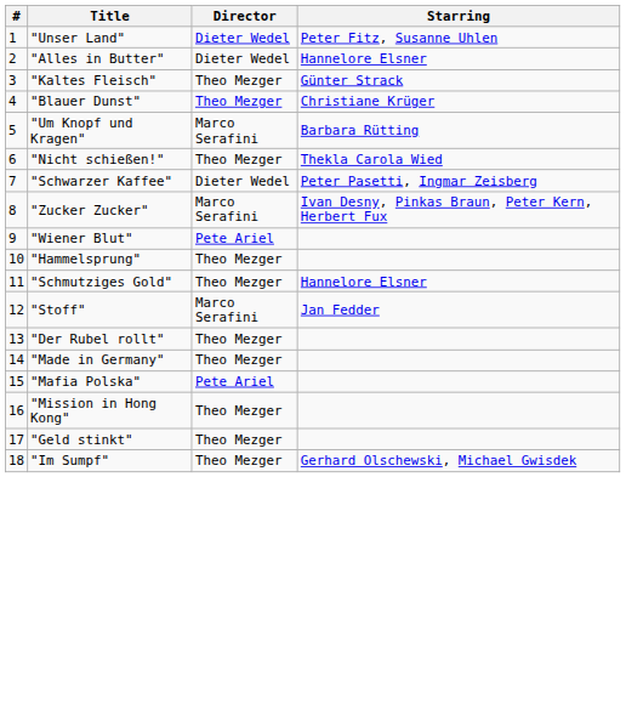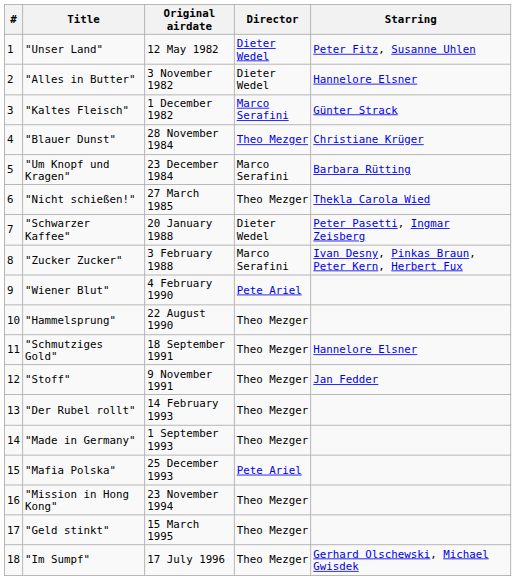+ column: Original airdate | 12 May 1982 | 3 November 1982 | 1 December 1982 | 28 November 1984 | 23 December 1984 | 27 March 1985 | 20 January 1988 | 3 February 1988 | 4 February 1990 | 22 August 1990 | 18 September 1991 | 9 November 1991 | 14 February 1993 | 1 September 1993 | 25 December 1993 | 23 November 1994 | 15 March 1995 | 17 July 1996
"Kaltes Fleisch" | Director: Theo Mezger -> Marco Serafini
"Stoff" | Director: Marco Serafini -> Theo Mezger
